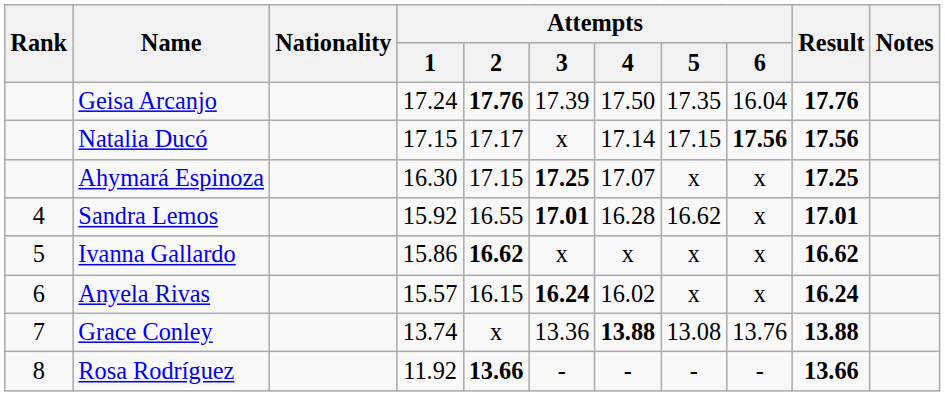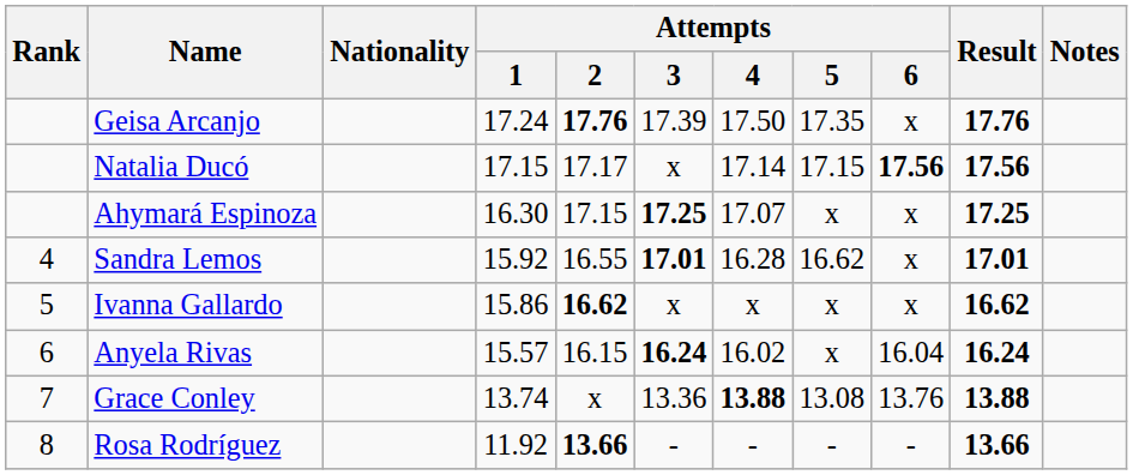Geisa Arcanjo | Attempts / 6: 16.04 -> x
Anyela Rivas | Attempts / 6: x -> 16.04
